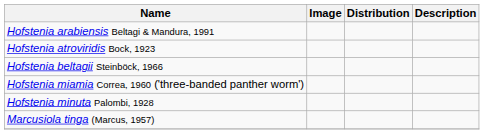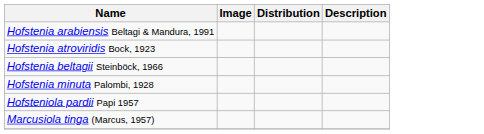- row: Hofstenia miamia Correa, 1960 ('three-banded panther worm')
+ row: Hofsteniola pardii Papi 1957
